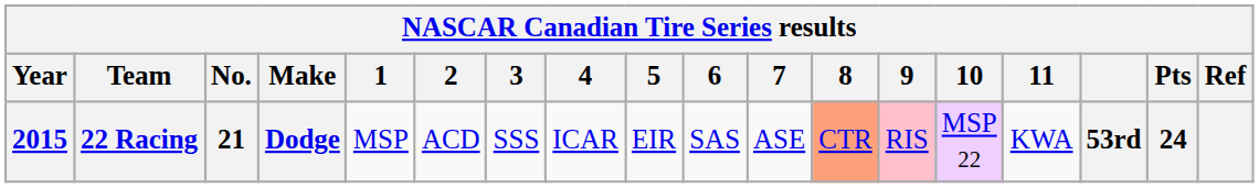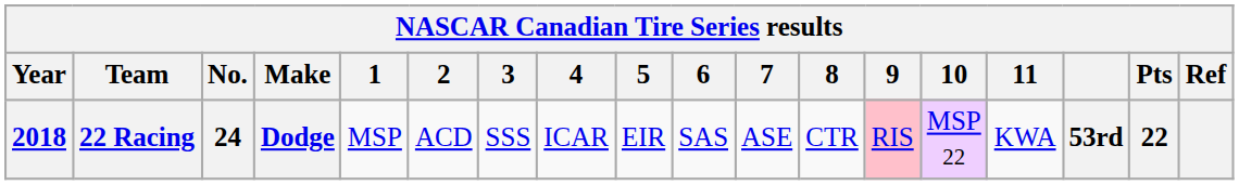22 Racing | Year: 2015 -> 2018
22 Racing | No.: 21 -> 24
22 Racing | 8: lightsalmon background -> no background
22 Racing | Pts: 24 -> 22
